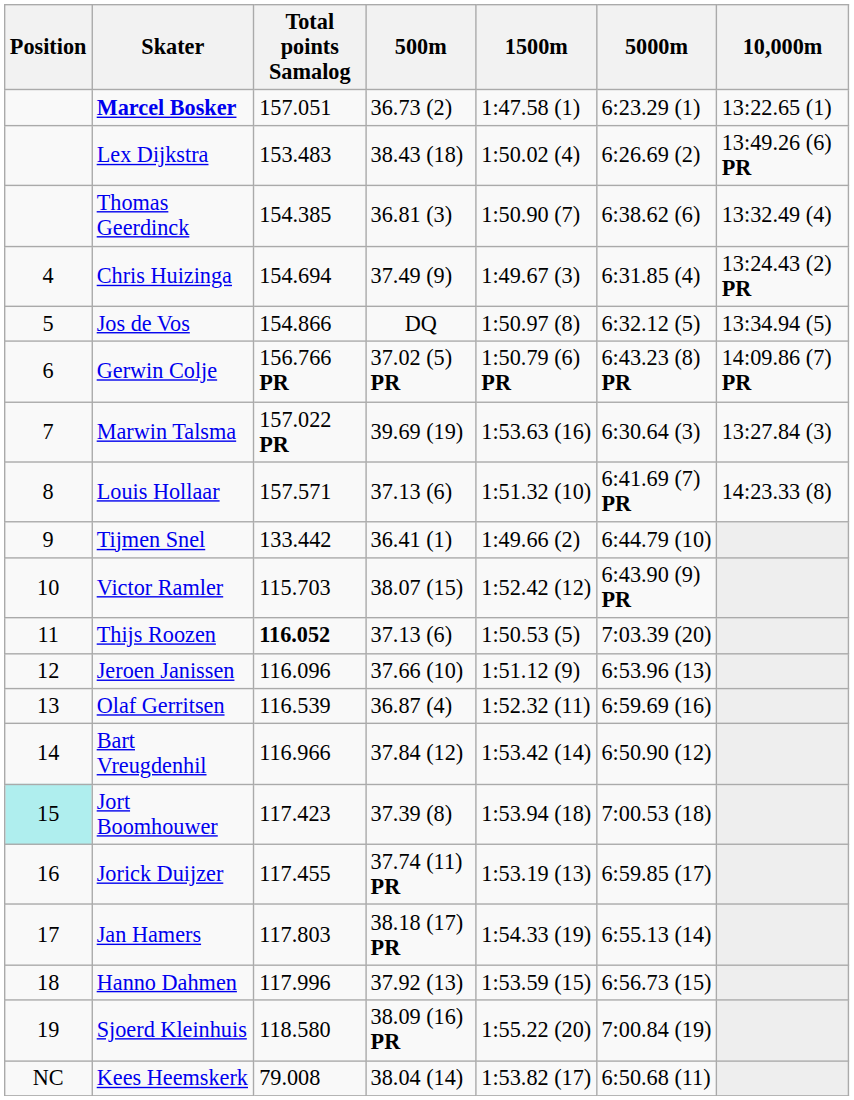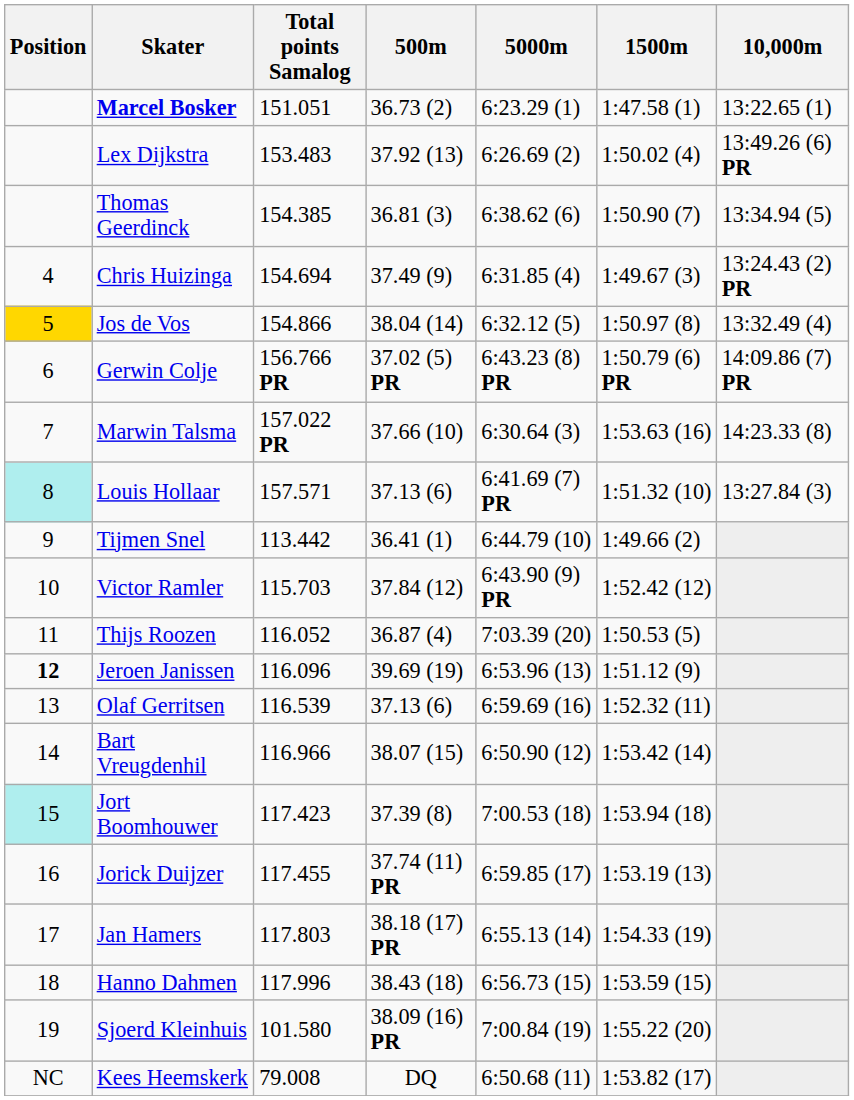columns swapped: 5000m <-> 1500m
Marcel Bosker | Total points Samalog: 157.051 -> 151.051
Lex Dijkstra | 500m: 38.43 (18) -> 37.92 (13)
Thomas Geerdinck | 10,000m: 13:32.49 (4) -> 13:34.94 (5)
Jos de Vos | Position: no background -> gold background
Jos de Vos | 500m: DQ -> 38.04 (14)
Jos de Vos | 10,000m: 13:34.94 (5) -> 13:32.49 (4)
Marwin Talsma | 500m: 39.69 (19) -> 37.66 (10)
Marwin Talsma | 10,000m: 13:27.84 (3) -> 14:23.33 (8)
Louis Hollaar | Position: no background -> paleturquoise background
Louis Hollaar | 10,000m: 14:23.33 (8) -> 13:27.84 (3)
Tijmen Snel | Total points Samalog: 133.442 -> 113.442
Victor Ramler | 500m: 38.07 (15) -> 37.84 (12)
Thijs Roozen | Total points Samalog: bold -> normal
Thijs Roozen | 500m: 37.13 (6) -> 36.87 (4)
Jeroen Janissen | Position: normal -> bold
Jeroen Janissen | 500m: 37.66 (10) -> 39.69 (19)
Olaf Gerritsen | 500m: 36.87 (4) -> 37.13 (6)
Bart Vreugdenhil | 500m: 37.84 (12) -> 38.07 (15)
Hanno Dahmen | 500m: 37.92 (13) -> 38.43 (18)
Sjoerd Kleinhuis | Total points Samalog: 118.580 -> 101.580
Kees Heemskerk | 500m: 38.04 (14) -> DQ
